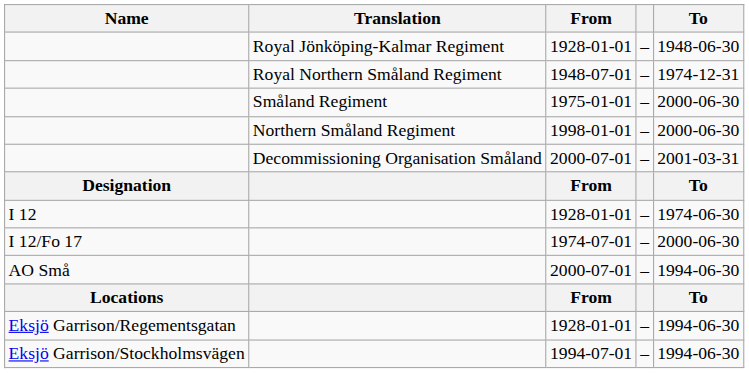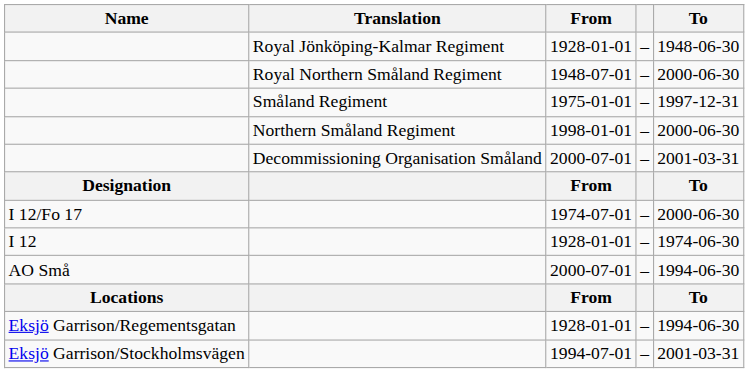1948-07-01 | To: 1974-12-31 -> 2000-06-30
1975-01-01 | To: 2000-06-30 -> 1997-12-31
rows swapped: I 12 / 1928-01-01 <-> 1974-07-01
1994-07-01 | To: 1994-06-30 -> 2001-03-31
